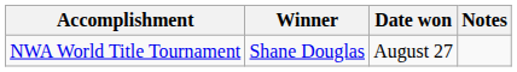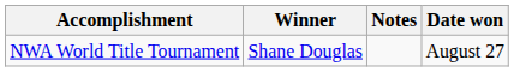columns swapped: Date won <-> Notes
